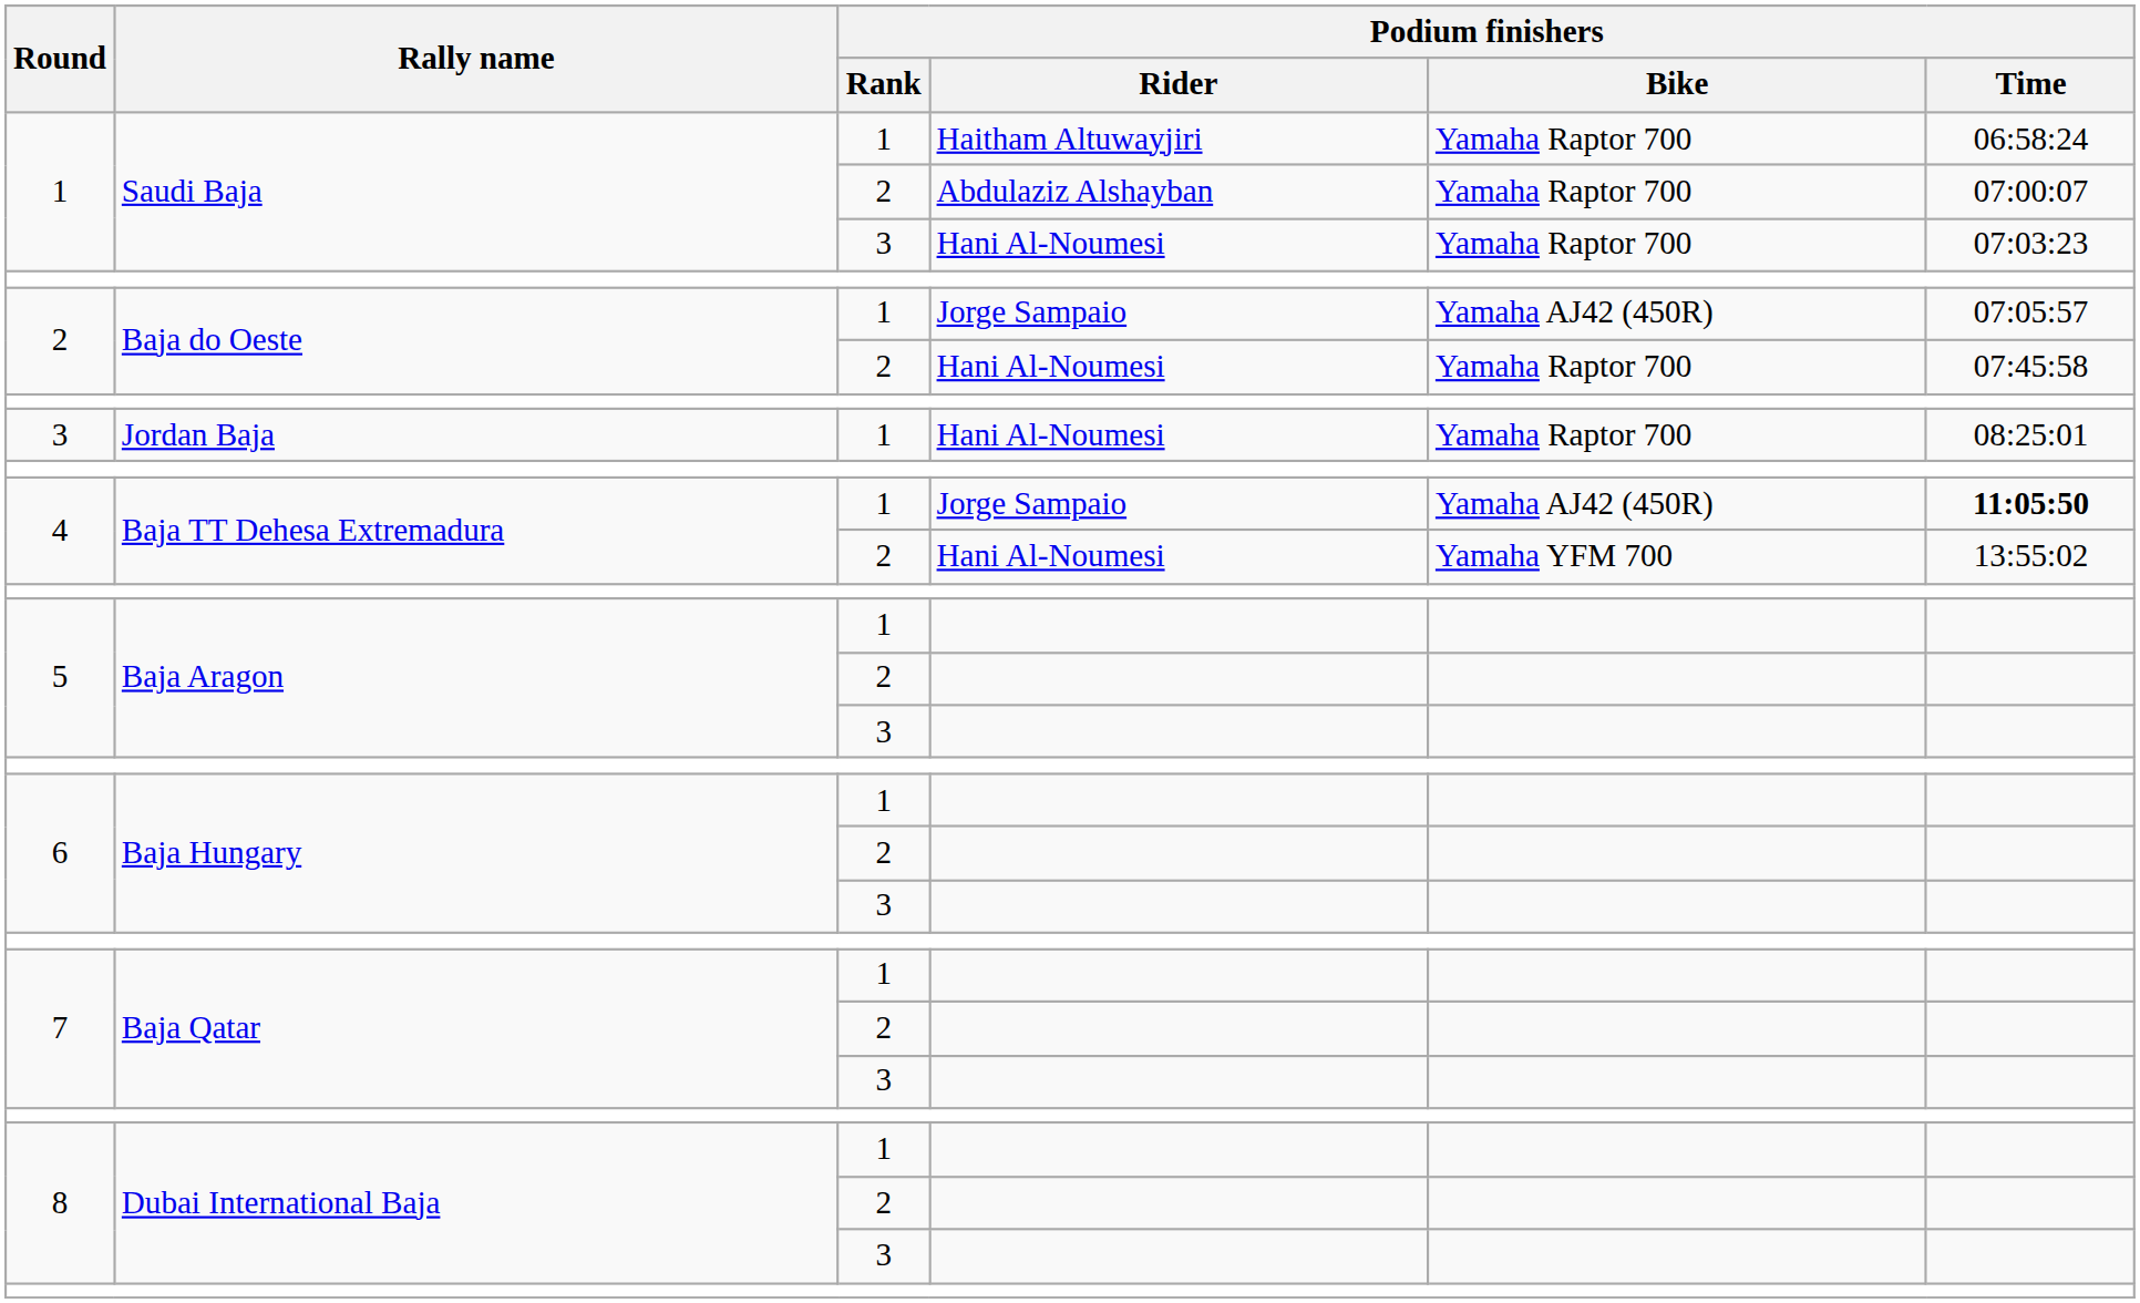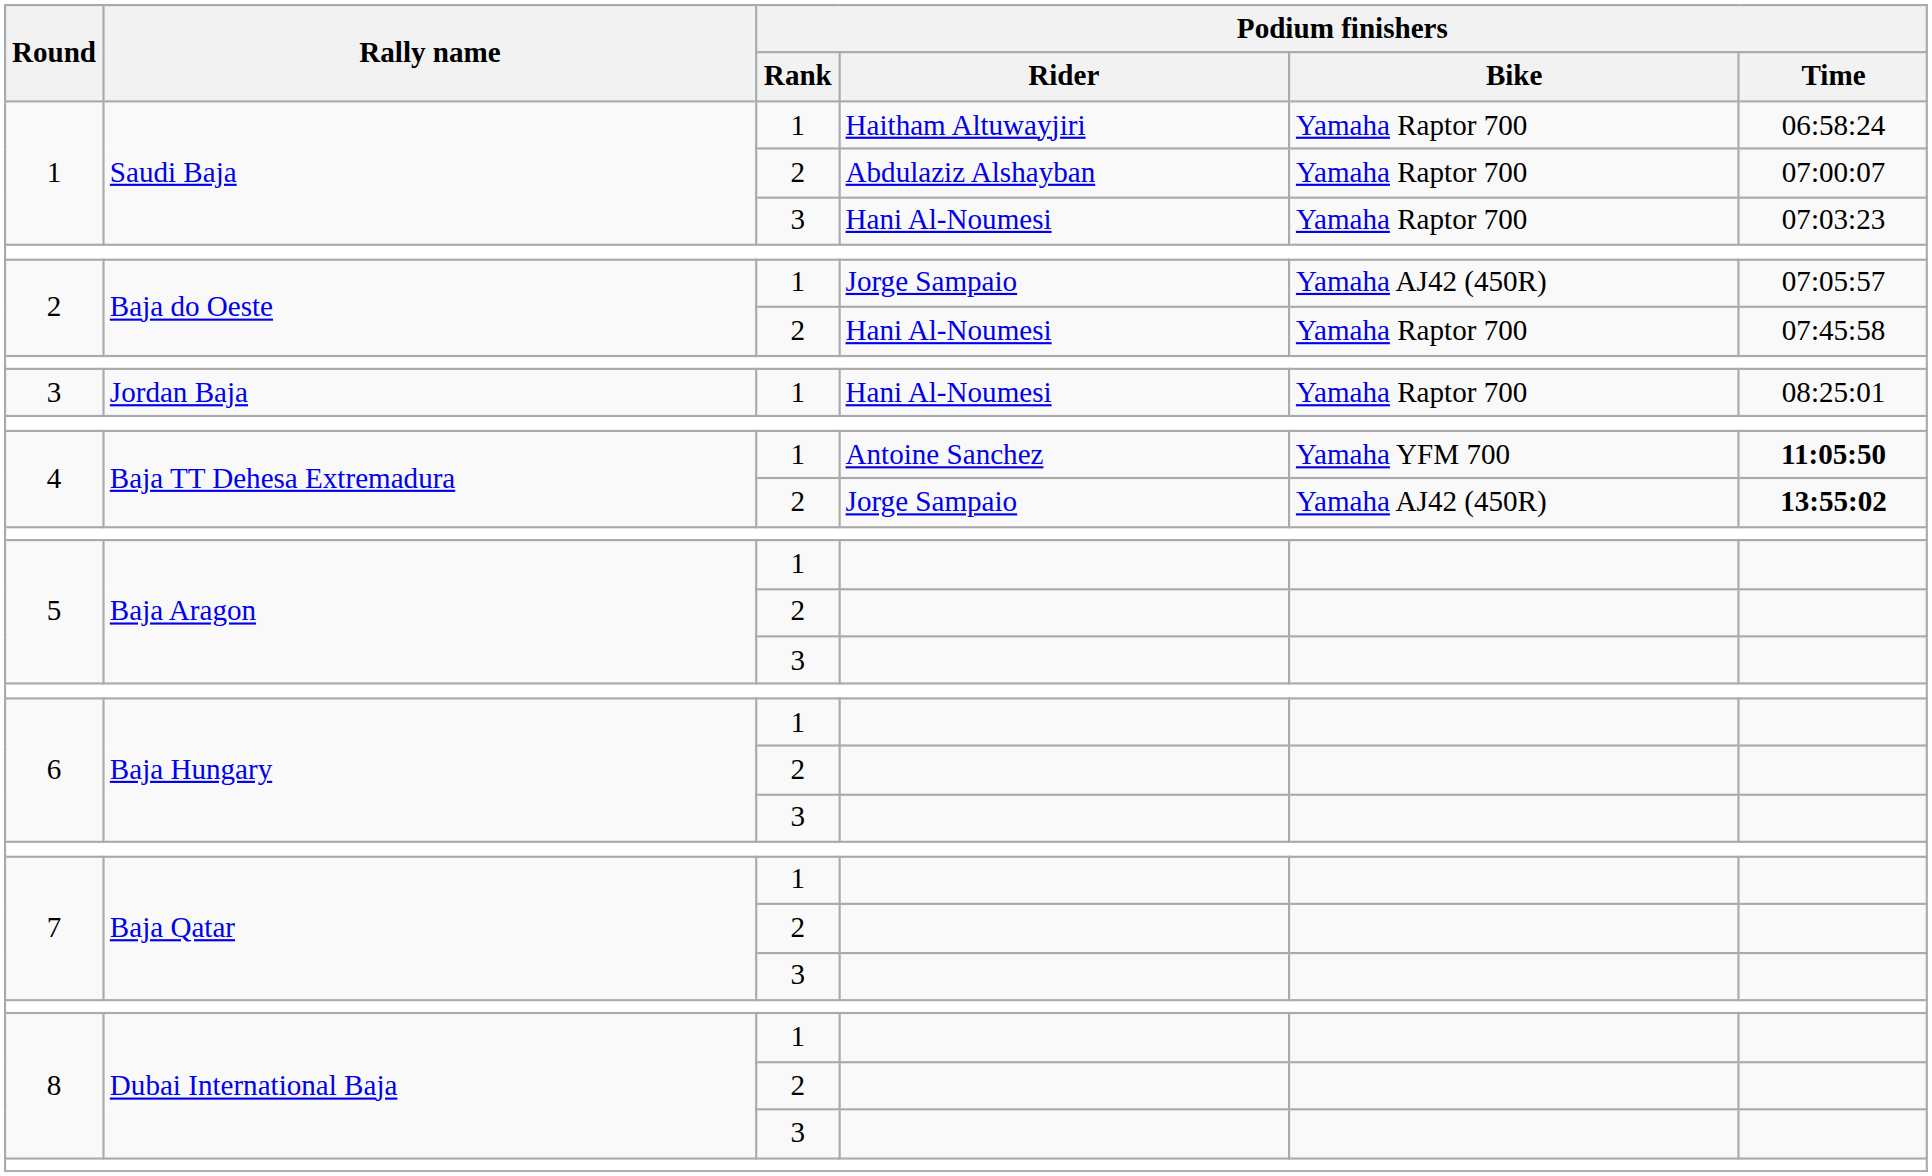4 / 1 | Podium finishers / Rider: Jorge Sampaio -> Antoine Sanchez
4 / 1 | Podium finishers / Bike: Yamaha AJ42 (450R) -> Yamaha YFM 700
4 / 2 | Podium finishers / Rider: Hani Al-Noumesi -> Jorge Sampaio
4 / 2 | Podium finishers / Bike: Yamaha YFM 700 -> Yamaha AJ42 (450R)
4 / 2 | Podium finishers / Time: normal -> bold
